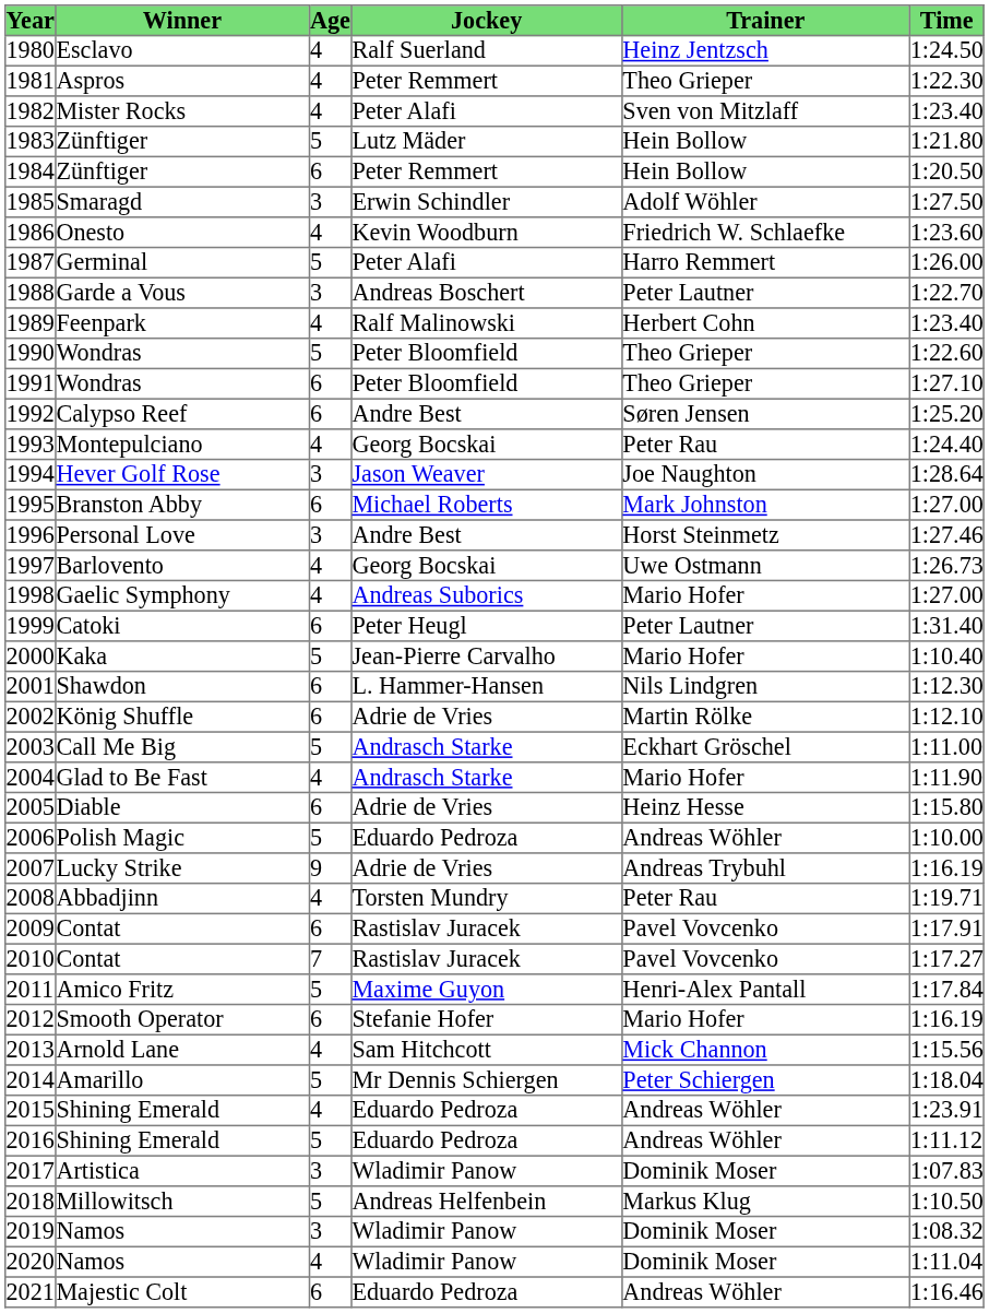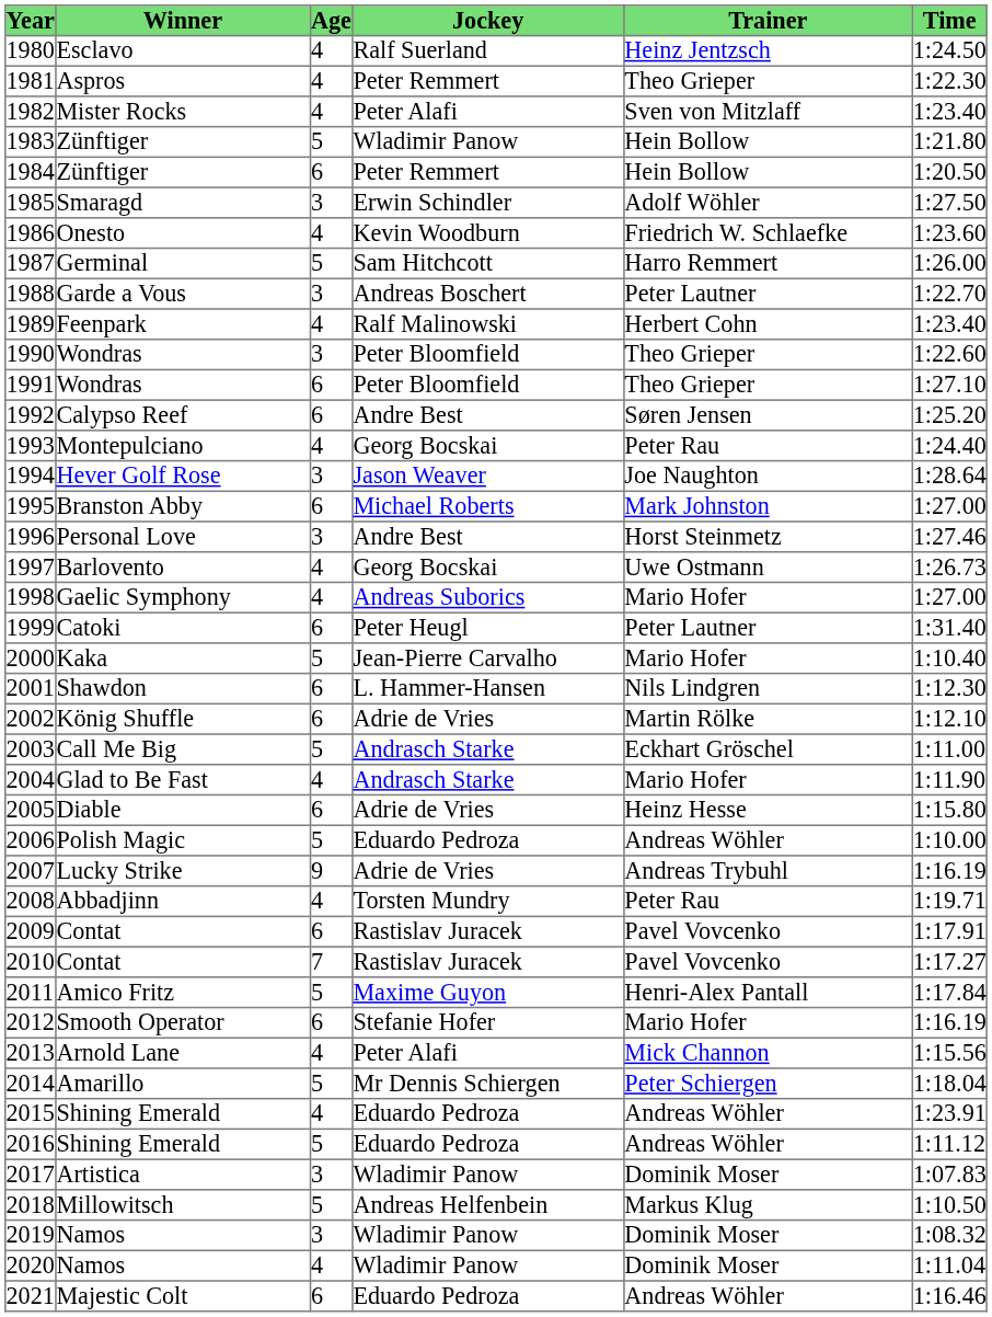1983 | Jockey: Lutz Mäder -> Wladimir Panow
1987 | Jockey: Peter Alafi -> Sam Hitchcott
1990 | Age: 5 -> 3
2013 | Jockey: Sam Hitchcott -> Peter Alafi
